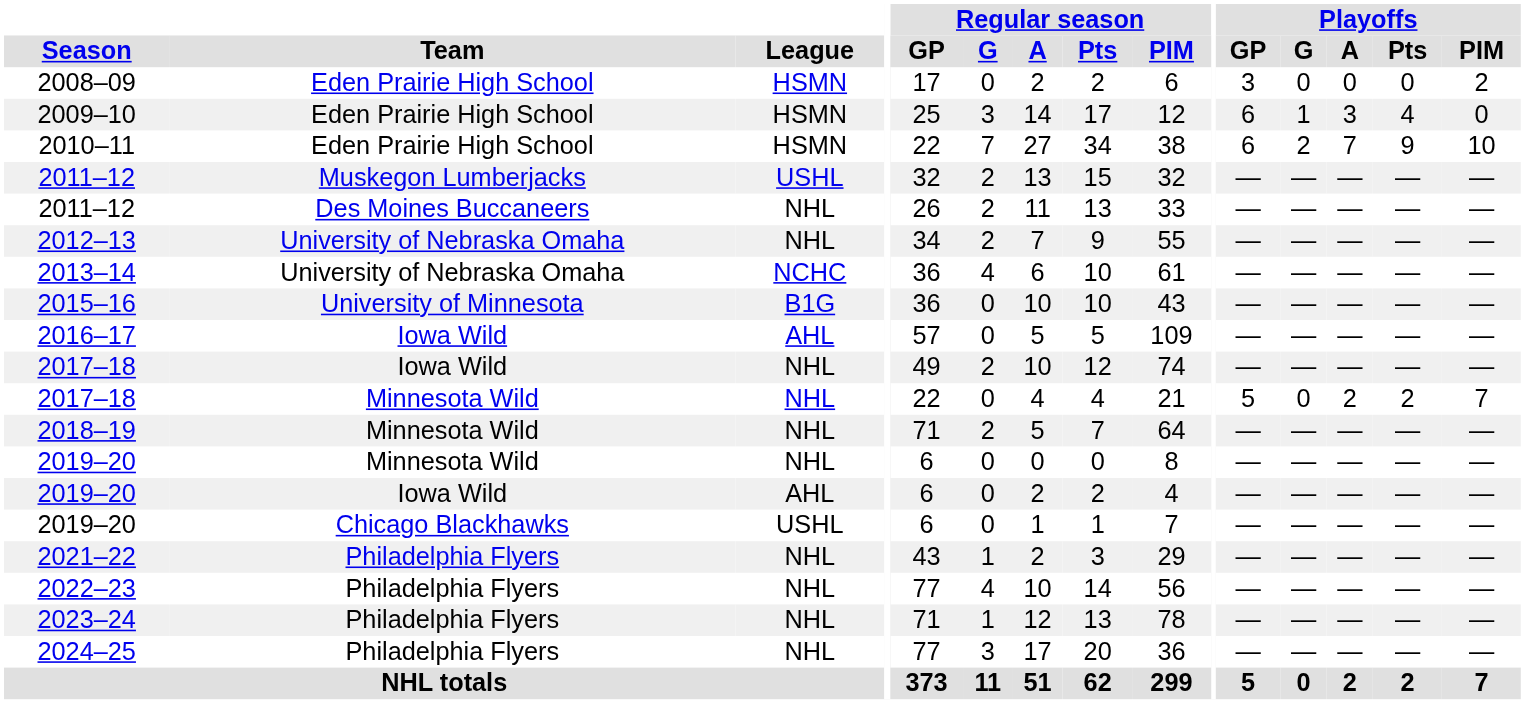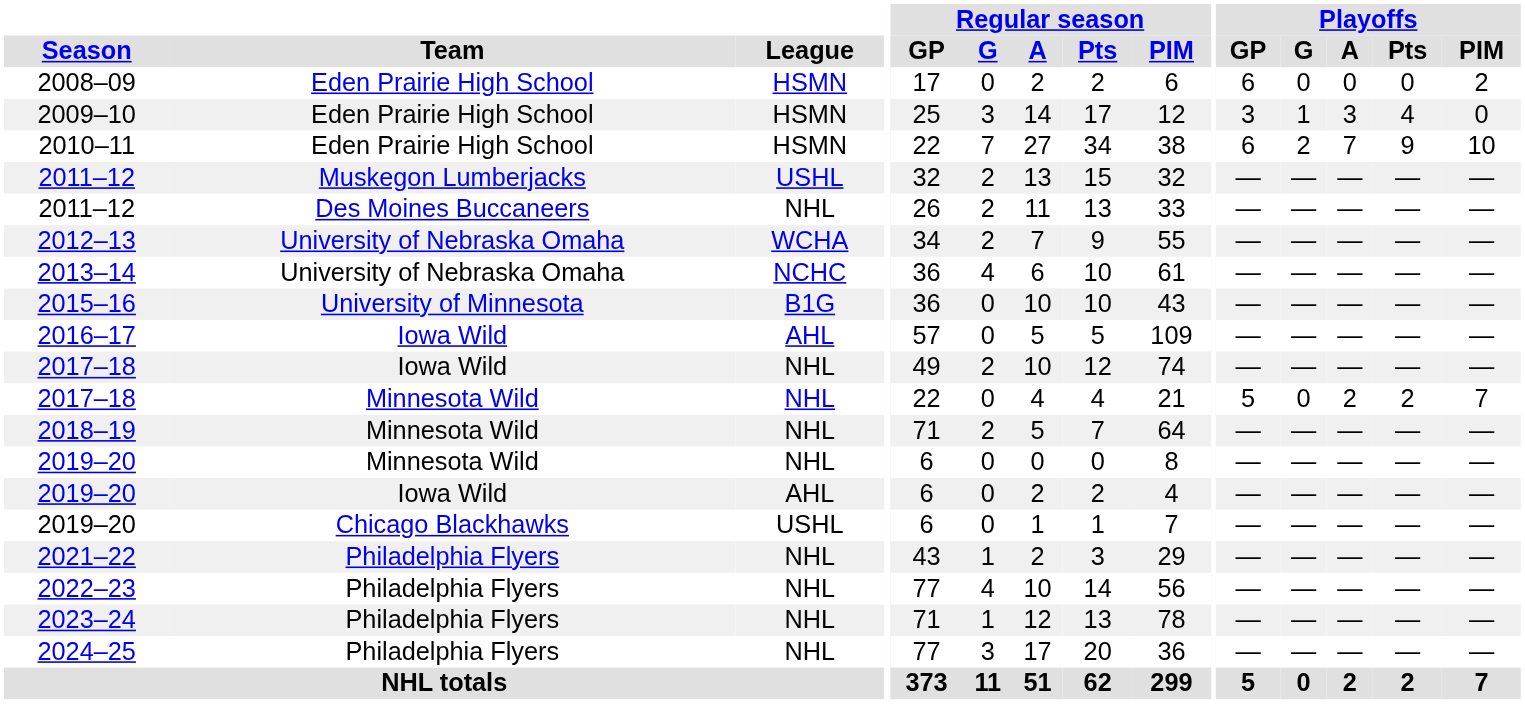2008–09 | Playoffs / GP: 3 -> 6
2009–10 | Playoffs / GP: 6 -> 3
2012–13 | League: NHL -> WCHA
